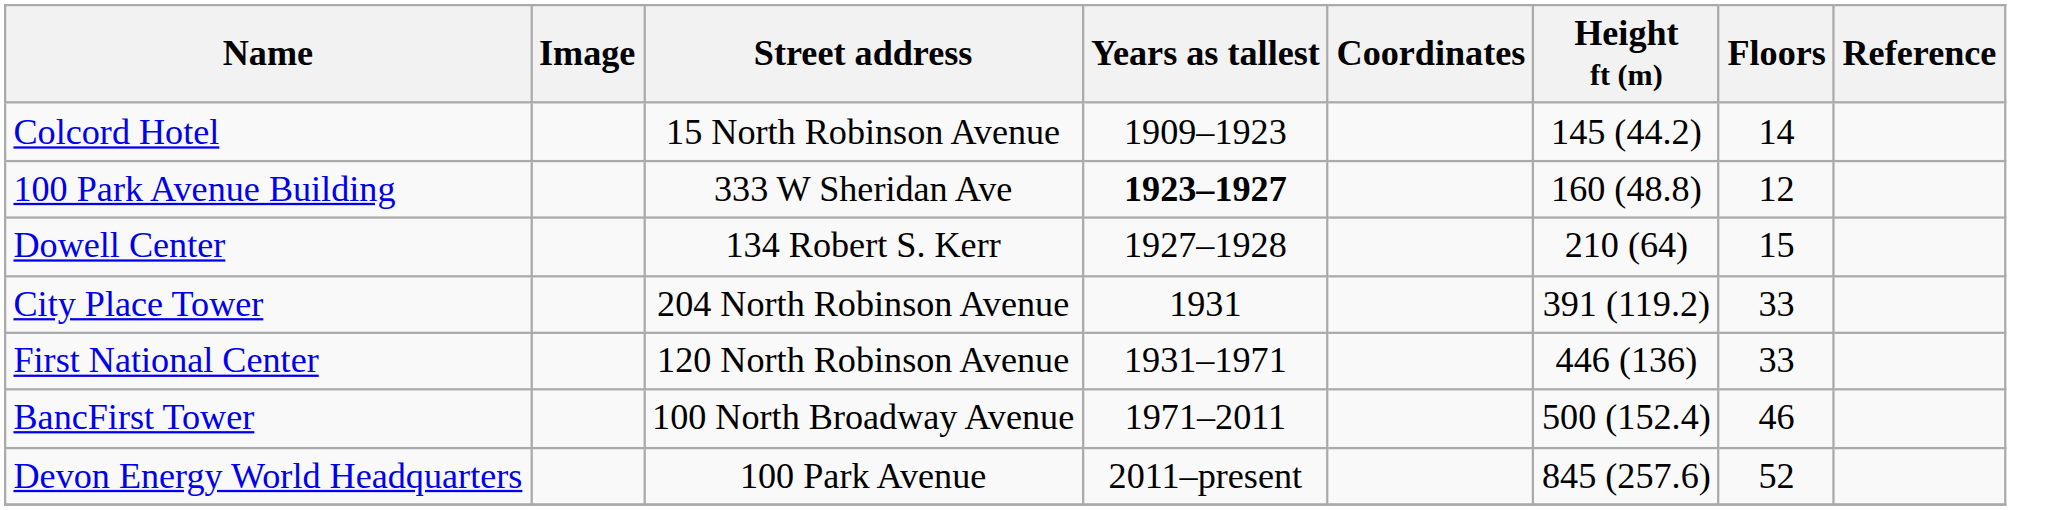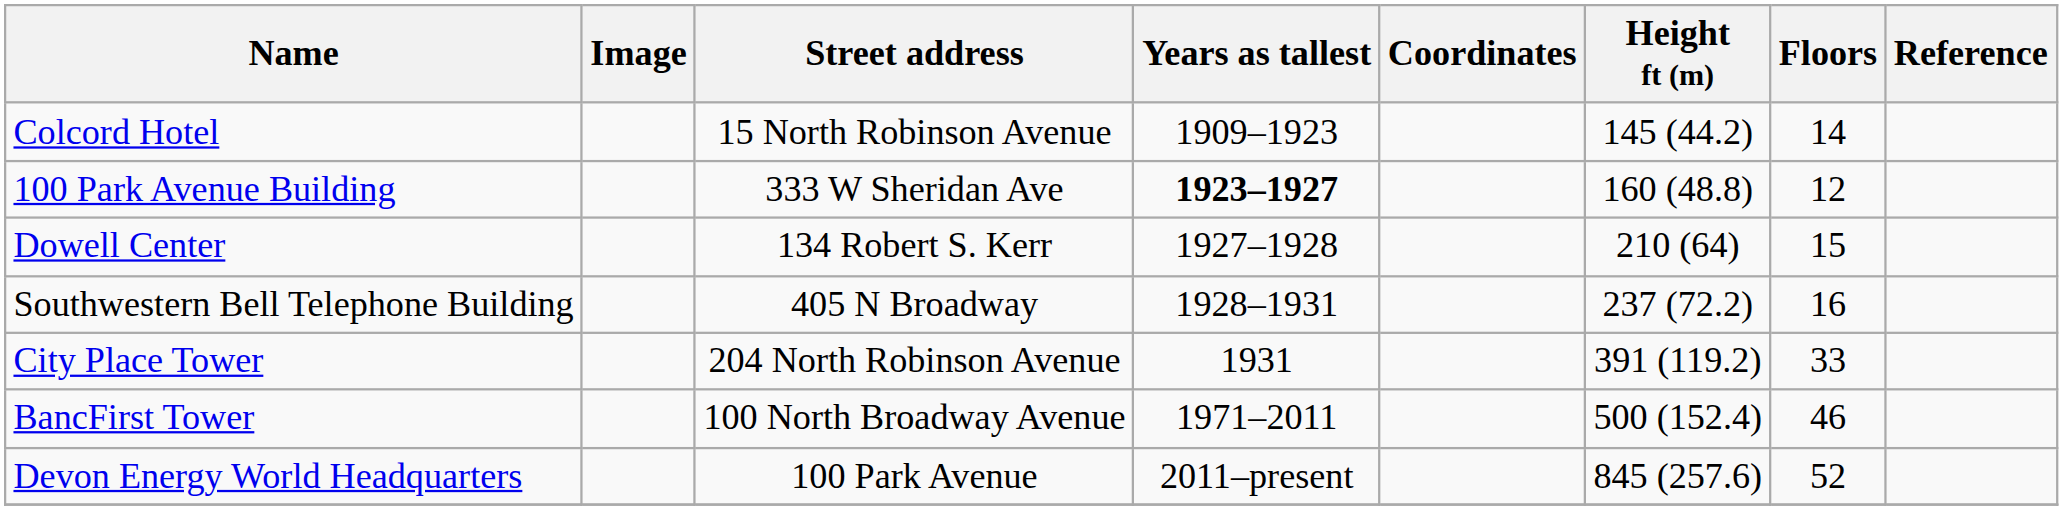+ row: Southwestern Bell Telephone Building | 405 N Broadway | 1928–1931 | 237 (72.2) | 16
- row: First National Center | 120 North Robinson Avenue | 1931–1971 | 446 (136) | 33
